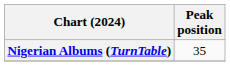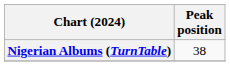Nigerian Albums (TurnTable) | Peak position: 35 -> 38
